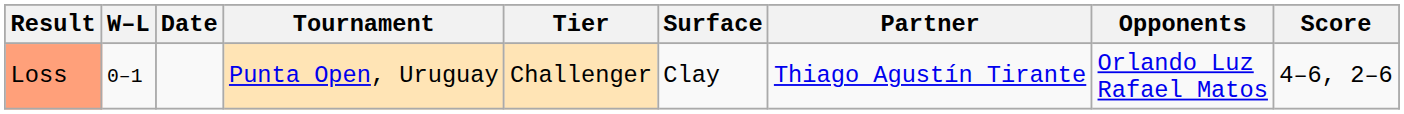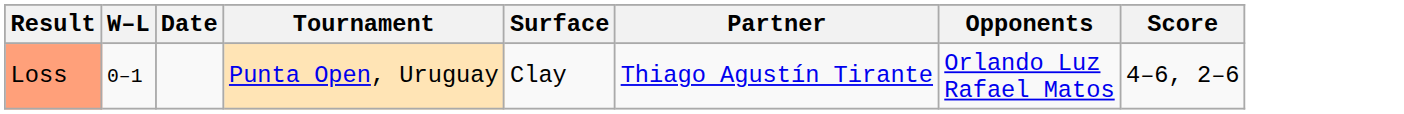- column: Tier | Challenger
